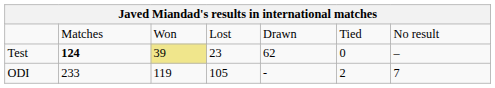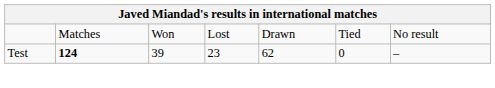Test | column 3: khaki background -> no background
- row: ODI | 233 | 119 | 105 | - | 2 | 7
